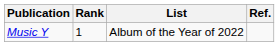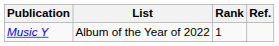columns swapped: List <-> Rank
